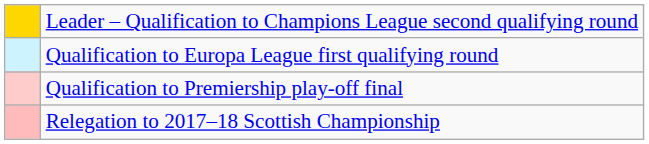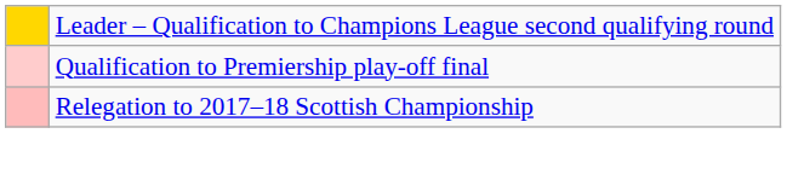- row: Qualification to Europa League first qualifying round
